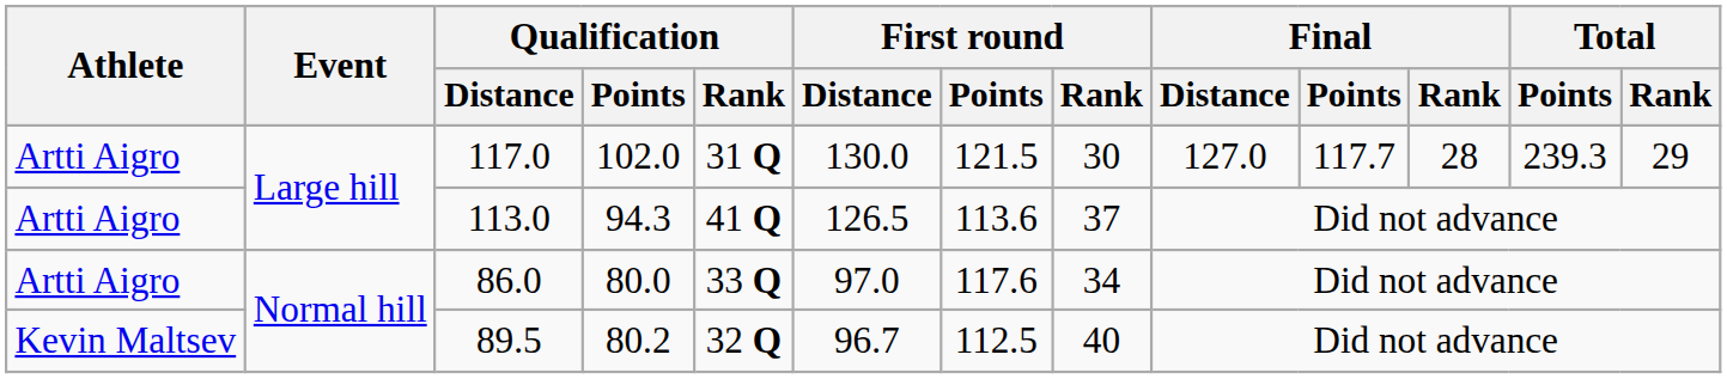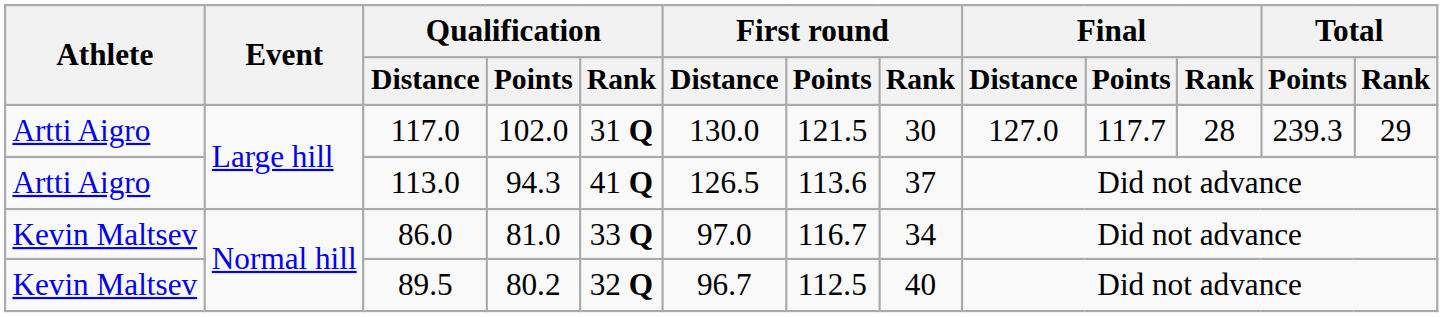86.0 | Athlete: Artti Aigro -> Kevin Maltsev
86.0 | Qualification / Points: 80.0 -> 81.0
86.0 | First round / Points: 117.6 -> 116.7
